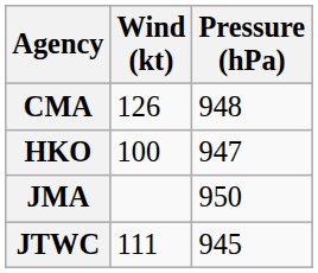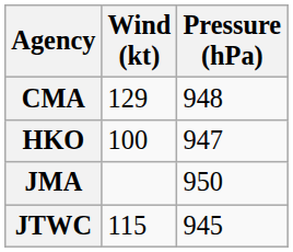CMA | Wind (kt): 126 -> 129
JTWC | Wind (kt): 111 -> 115
